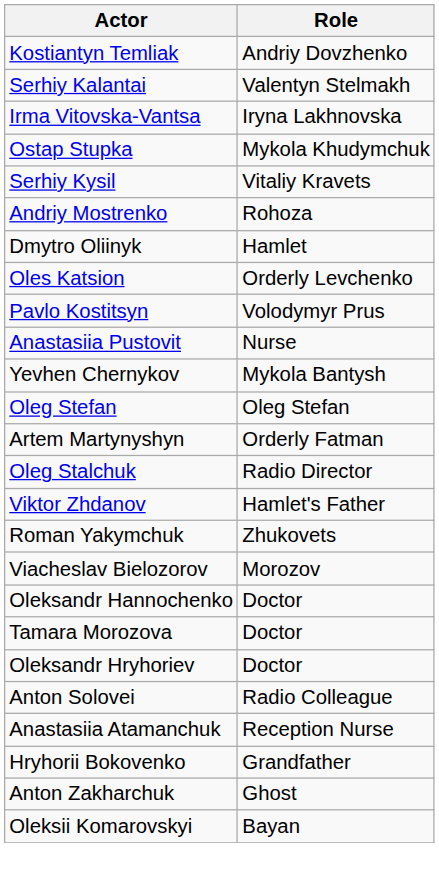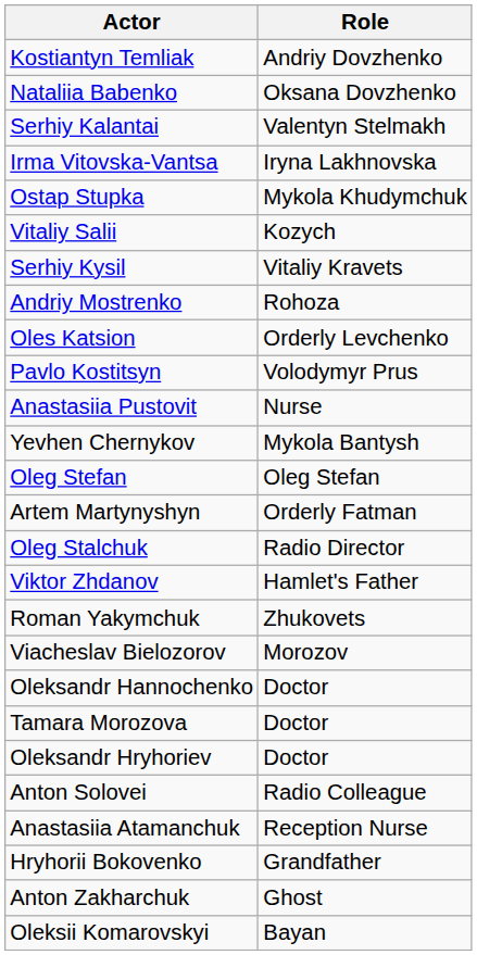+ row: Nataliia Babenko | Oksana Dovzhenko
+ row: Vitaliy Salii | Kozych
- row: Dmytro Oliinyk | Hamlet
